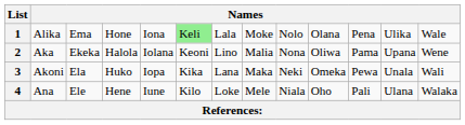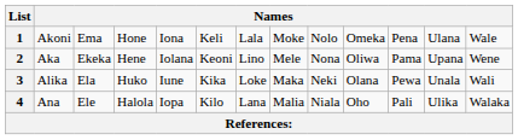1 | column 2: Alika -> Akoni
1 | column 6: lightgreen background -> no background
1 | column 10: Olana -> Omeka
1 | column 12: Ulika -> Ulana
2 | column 4: Halola -> Hene
2 | column 8: Malia -> Mele
3 | column 2: Akoni -> Alika
3 | column 5: Iopa -> Iune
3 | column 7: Lana -> Loke
3 | column 10: Omeka -> Olana
4 | column 4: Hene -> Halola
4 | column 5: Iune -> Iopa
4 | column 7: Loke -> Lana
4 | column 8: Mele -> Malia
4 | column 12: Ulana -> Ulika
